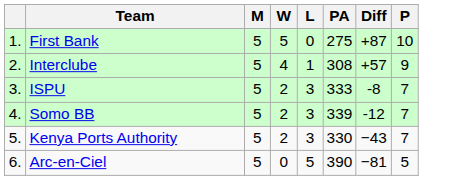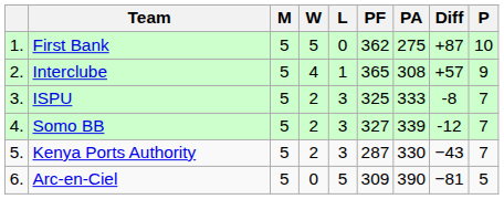+ column: PF | 362 | 365 | 325 | 327 | 287 | 309
